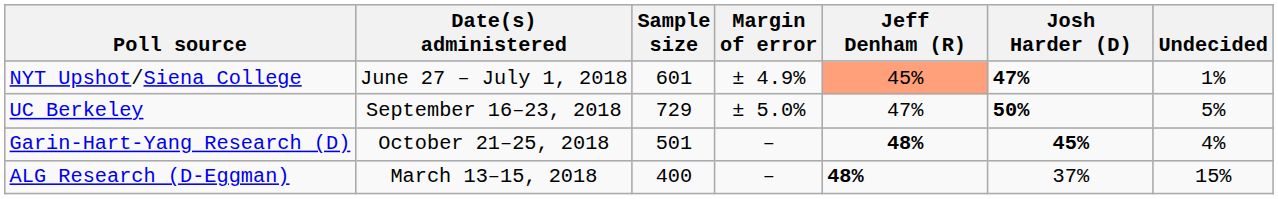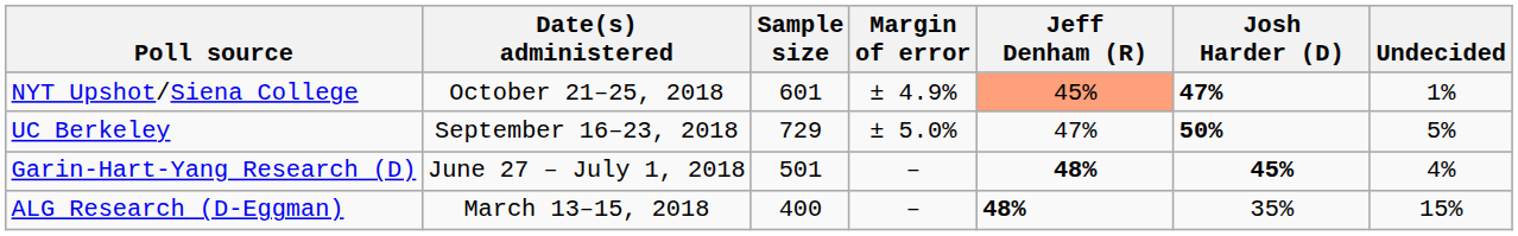NYT Upshot/Siena College | Date(s) administered: June 27 – July 1, 2018 -> October 21–25, 2018
Garin-Hart-Yang Research (D) | Date(s) administered: October 21–25, 2018 -> June 27 – July 1, 2018
ALG Research (D-Eggman) | Josh Harder (D): 37% -> 35%
